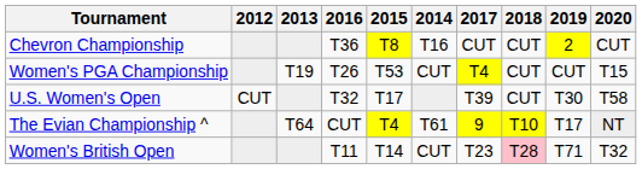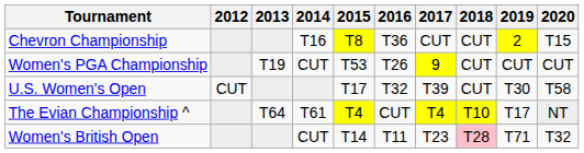columns swapped: 2014 <-> 2016
Chevron Championship | 2020: CUT -> T15
Women's PGA Championship | 2017: T4 -> 9
Women's PGA Championship | 2020: T15 -> CUT
The Evian Championship ^ | 2017: 9 -> T4
